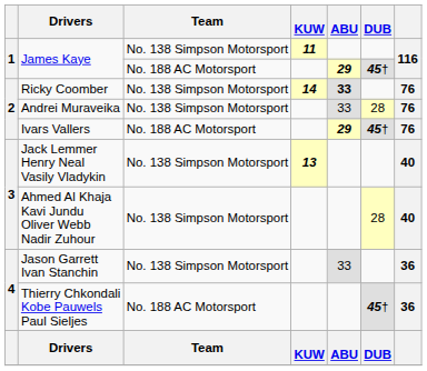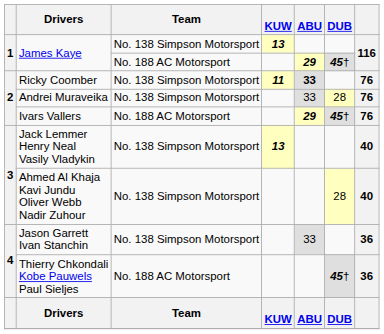James Kaye / No. 138 Simpson Motorsport | KUW: 11 -> 13
Ricky Coomber | KUW: 14 -> 11
